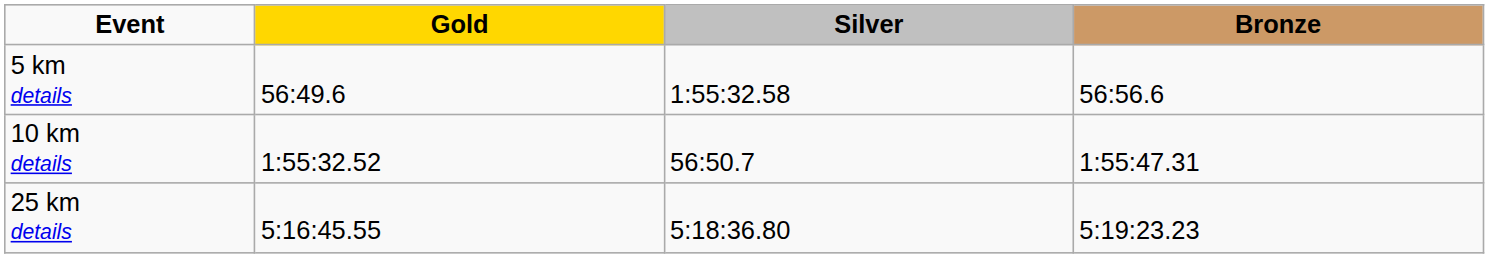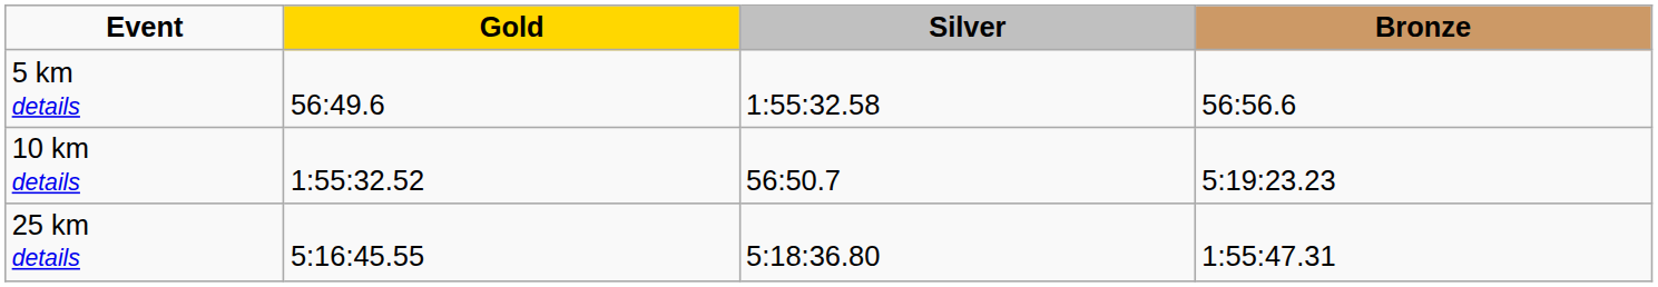10 km details | Bronze: 1:55:47.31 -> 5:19:23.23
25 km details | Bronze: 5:19:23.23 -> 1:55:47.31
